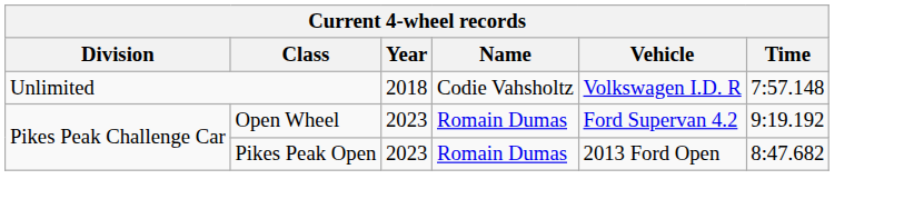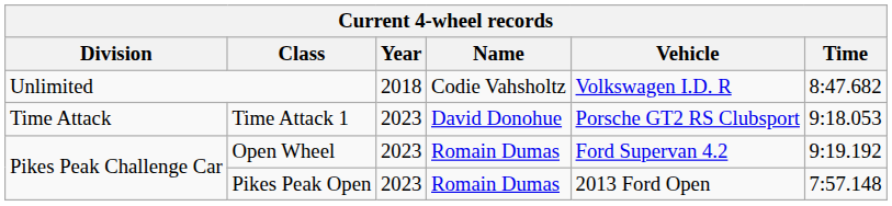Unlimited | Time: 7:57.148 -> 8:47.682
+ row: Time Attack | Time Attack 1 | 2023 | David Donohue | Porsche GT2 RS Clubsport | 9:18.053
Pikes Peak Open | Time: 8:47.682 -> 7:57.148
